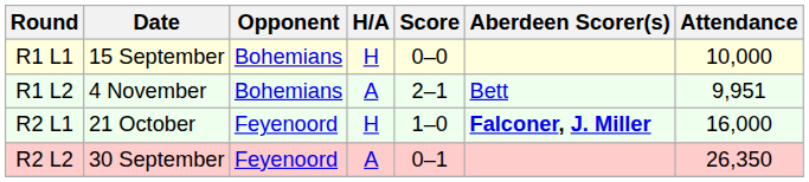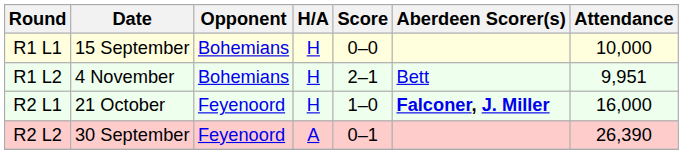R1 L2 | H/A: A -> H
R2 L2 | Attendance: 26,350 -> 26,390
